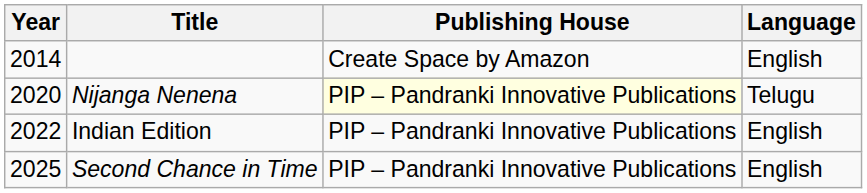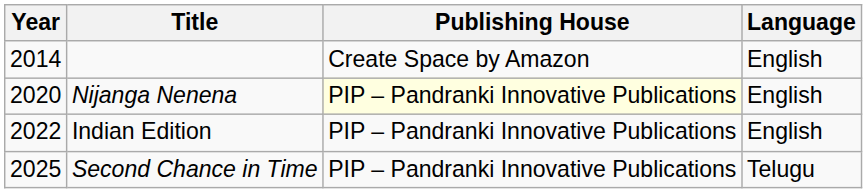Nijanga Nenena | Language: Telugu -> English
Second Chance in Time | Language: English -> Telugu
